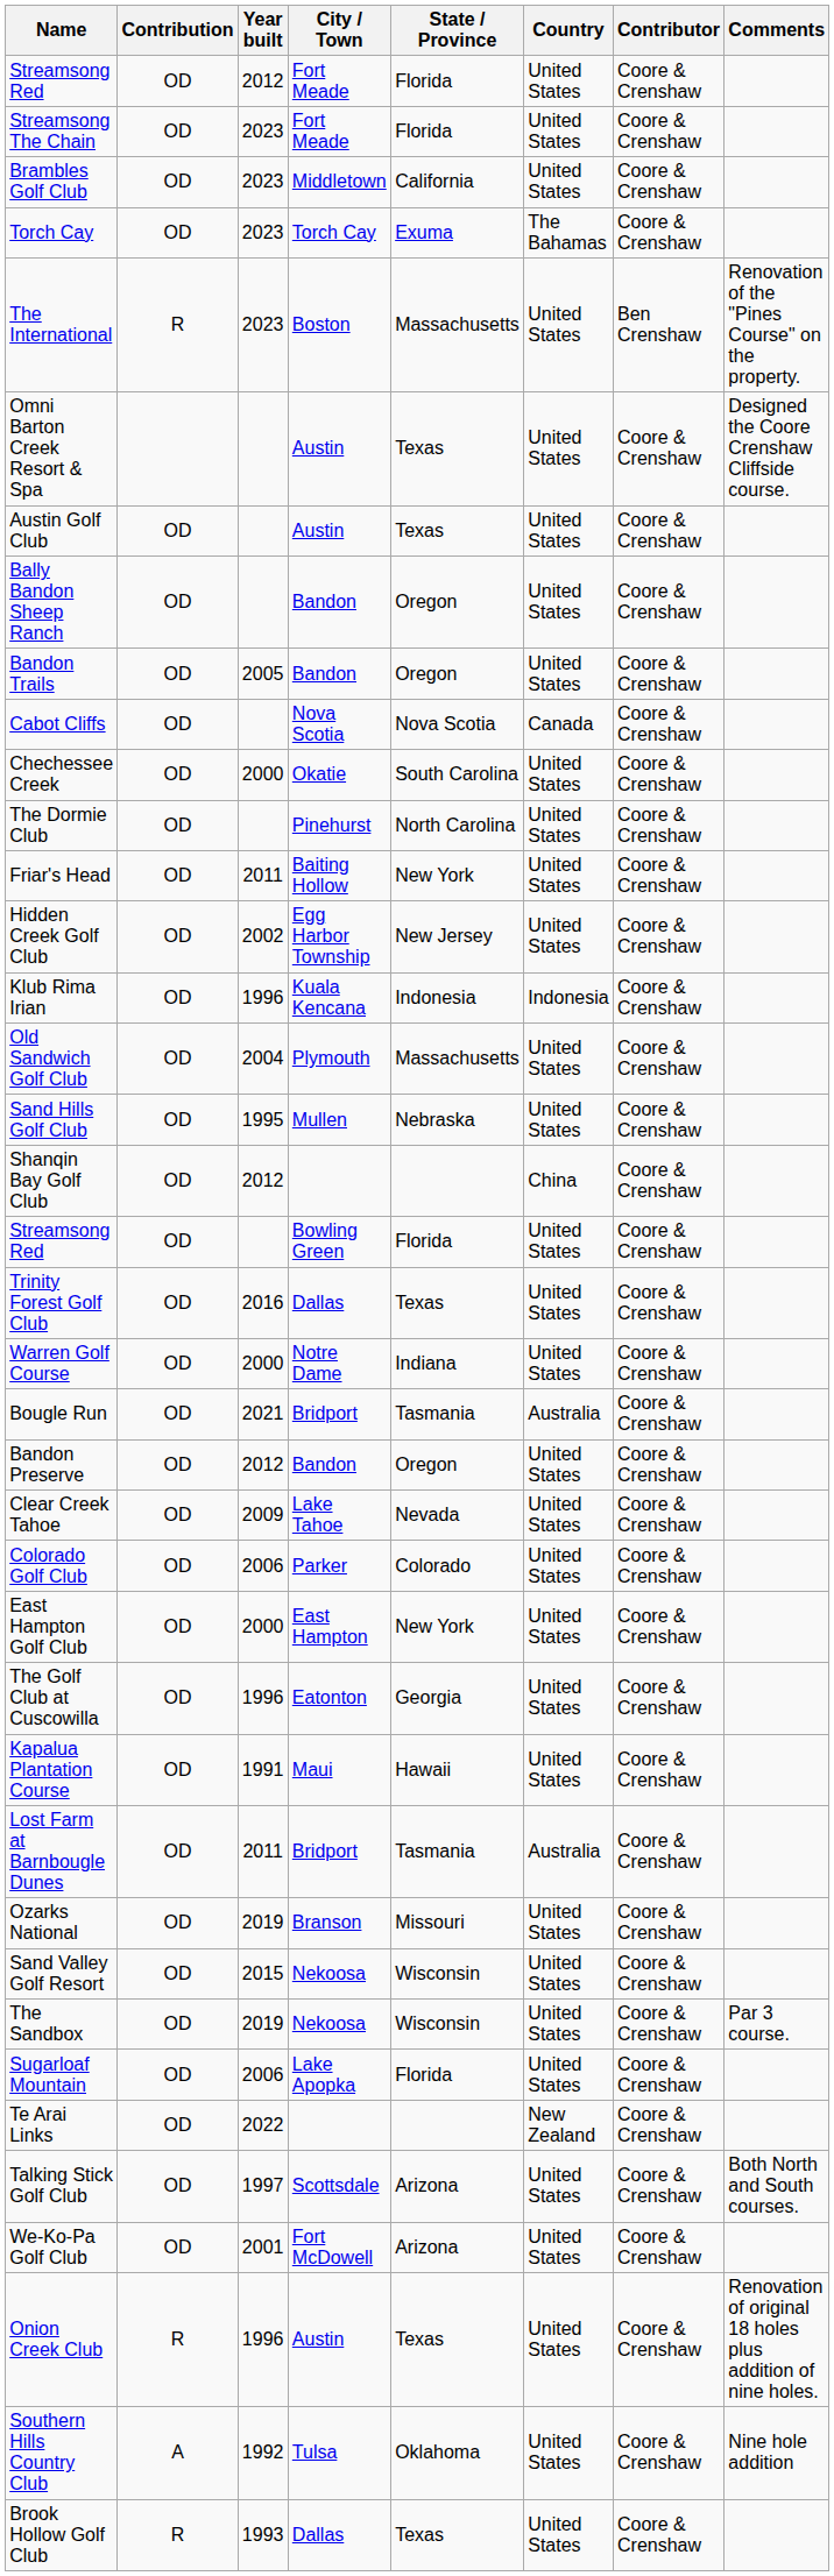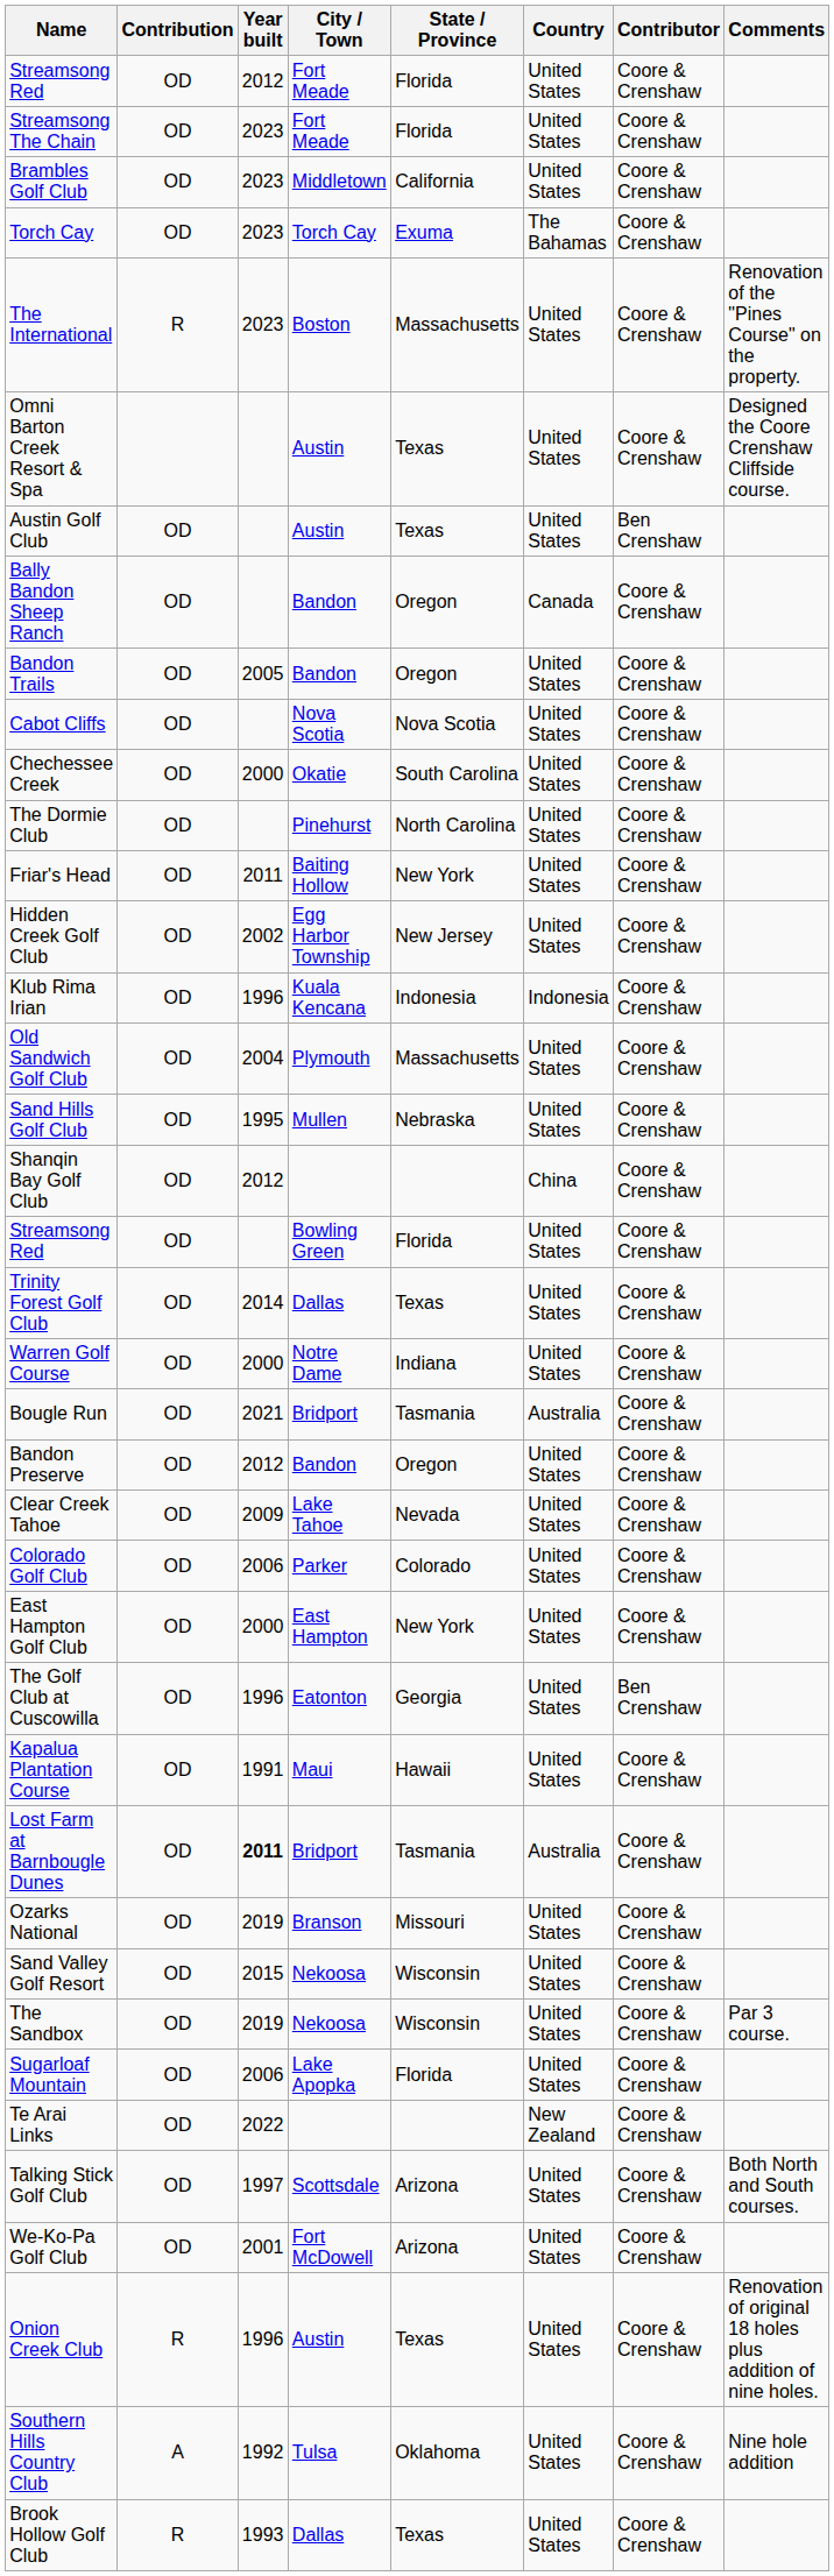The International | Contributor: Ben Crenshaw -> Coore & Crenshaw
Austin Golf Club | Contributor: Coore & Crenshaw -> Ben Crenshaw
Bally Bandon Sheep Ranch | Country: United States -> Canada
Cabot Cliffs | Country: Canada -> United States
Trinity Forest Golf Club | Year built: 2016 -> 2014
The Golf Club at Cuscowilla | Contributor: Coore & Crenshaw -> Ben Crenshaw
Lost Farm at Barnbougle Dunes | Year built: normal -> bold
